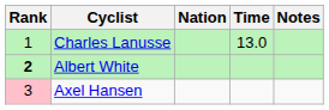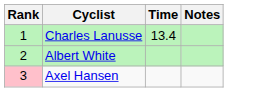- column: Nation
Charles Lanusse | Time: 13.0 -> 13.4
Albert White | Rank: bold -> normal
